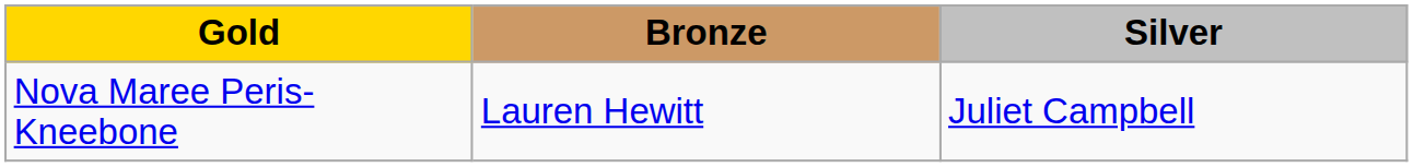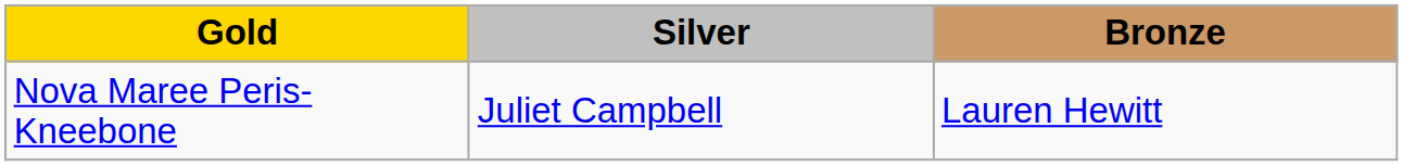columns swapped: Silver <-> Bronze
